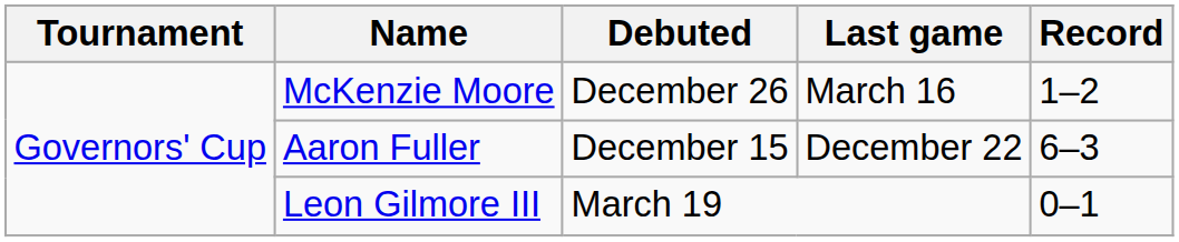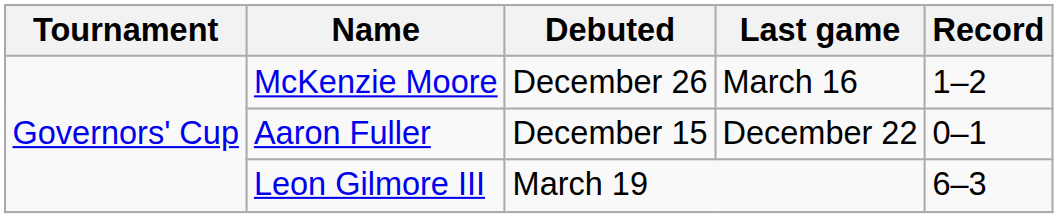Aaron Fuller | Record: 6–3 -> 0–1
Leon Gilmore III | Record: 0–1 -> 6–3
